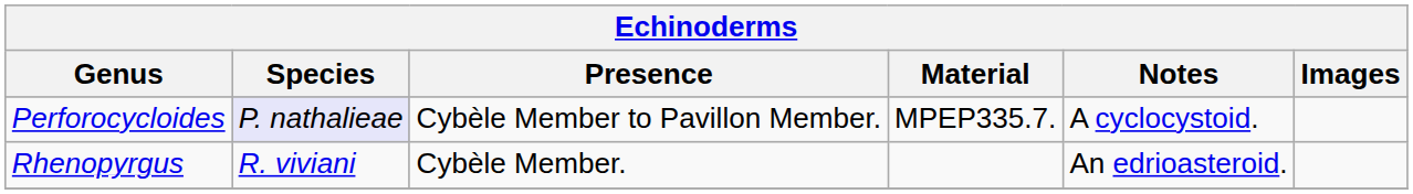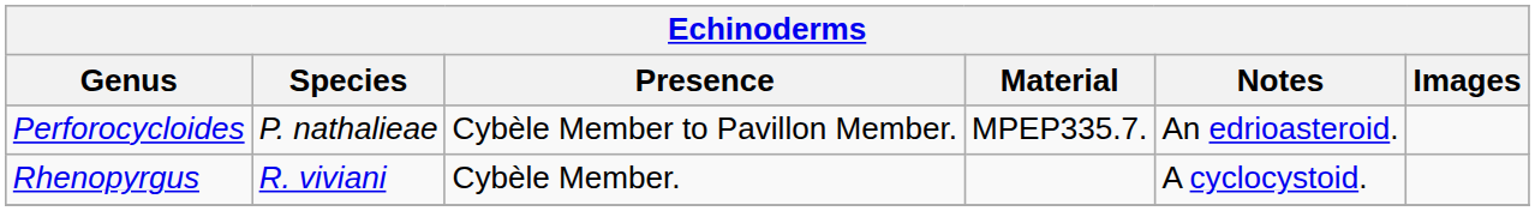Perforocycloides | Species: lavender background -> no background
Perforocycloides | Notes: A cyclocystoid. -> An edrioasteroid.
Rhenopyrgus | Notes: An edrioasteroid. -> A cyclocystoid.
